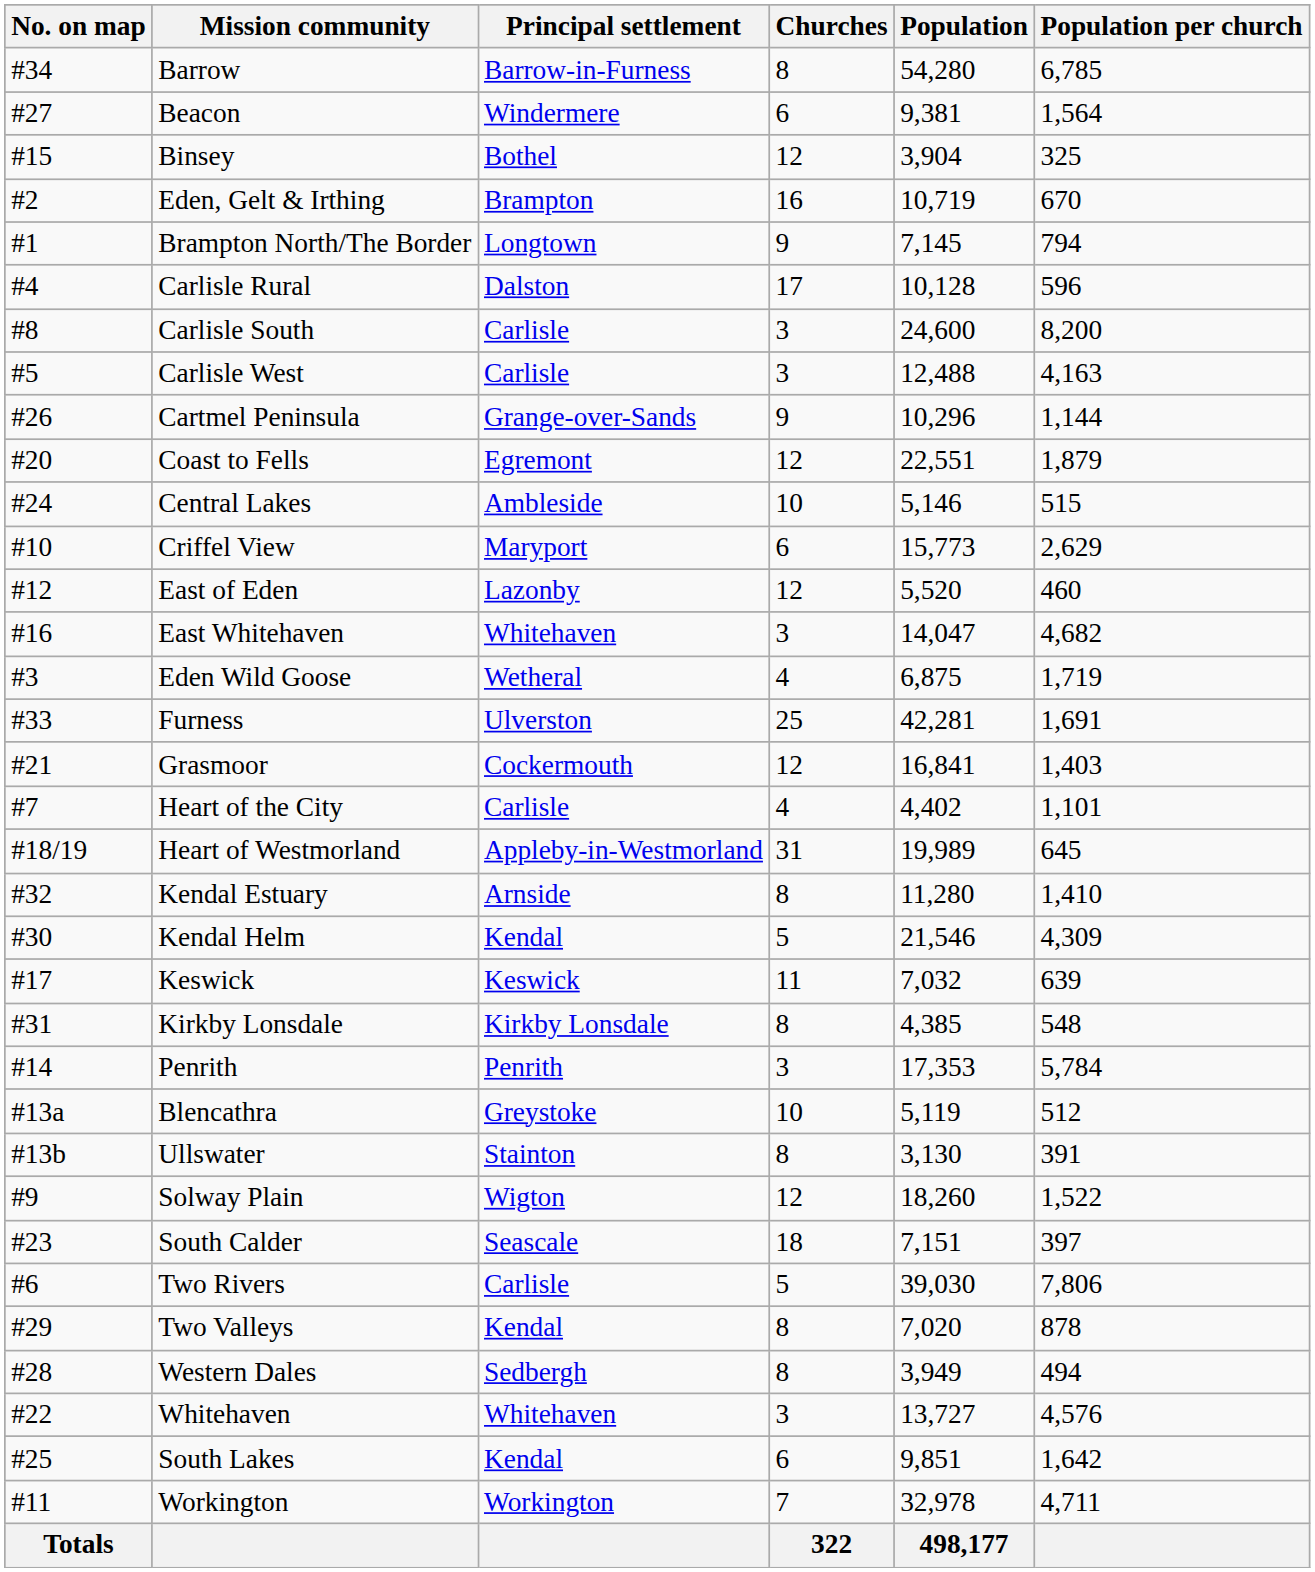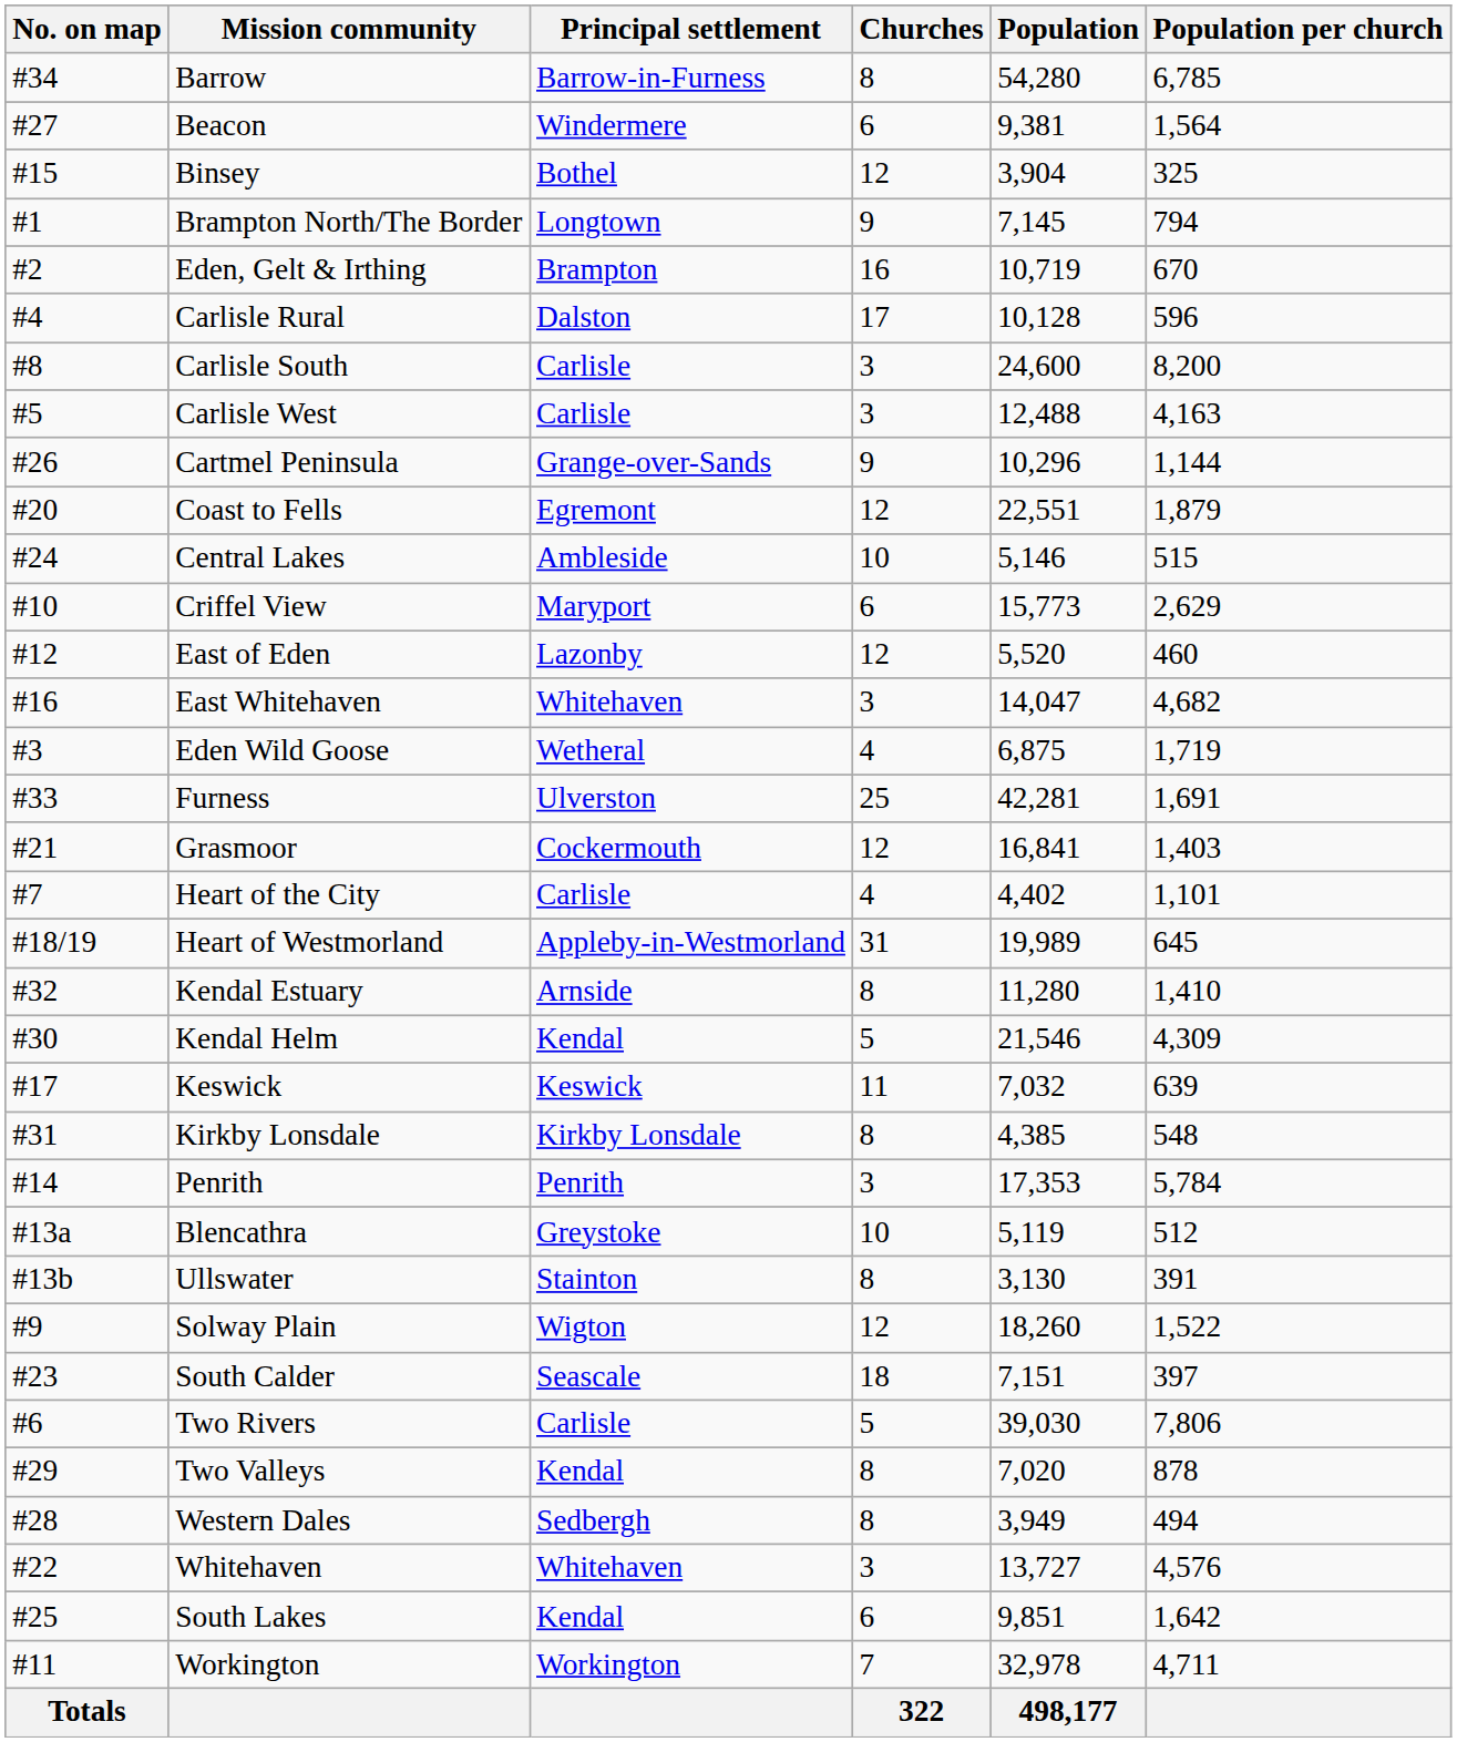rows swapped: Eden, Gelt & Irthing <-> Brampton North/The Border
